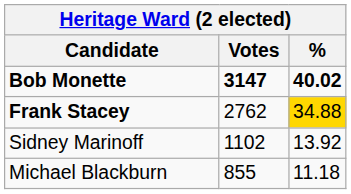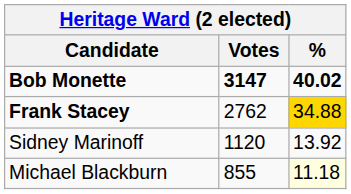Sidney Marinoff | Votes: 1102 -> 1120
Michael Blackburn | %: no background -> lightyellow background
